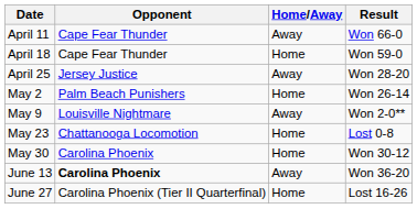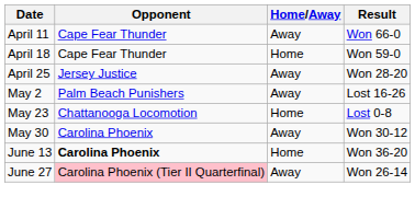May 2 | Home/Away: Home -> Away
May 2 | Result: Won 26-14 -> Lost 16-26
- row: May 9 | Louisville Nightmare | Away | Won 2-0**
May 30 | Home/Away: Home -> Away
June 13 | Home/Away: Away -> Home
June 27 | Opponent: no background -> pink background
June 27 | Home/Away: Home -> Away
June 27 | Result: Lost 16-26 -> Won 26-14
